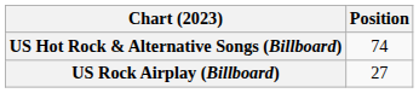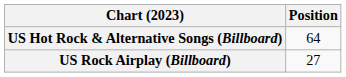US Hot Rock & Alternative Songs (Billboard) | Position: 74 -> 64
